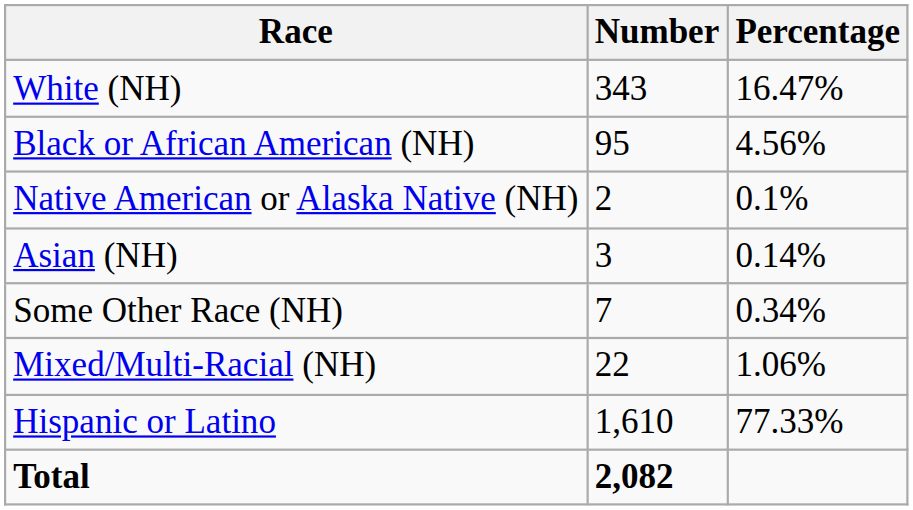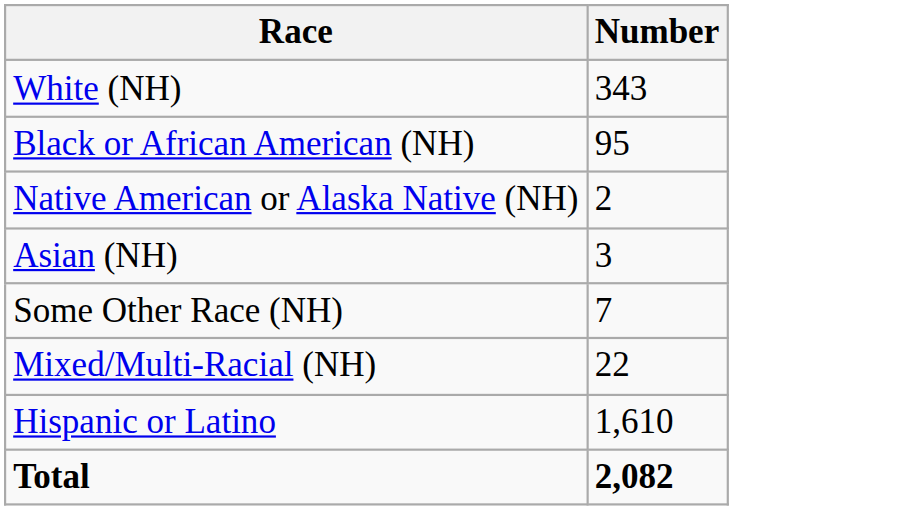- column: Percentage | 16.47% | 4.56% | 0.1% | 0.14% | 0.34% | 1.06% | 77.33%
